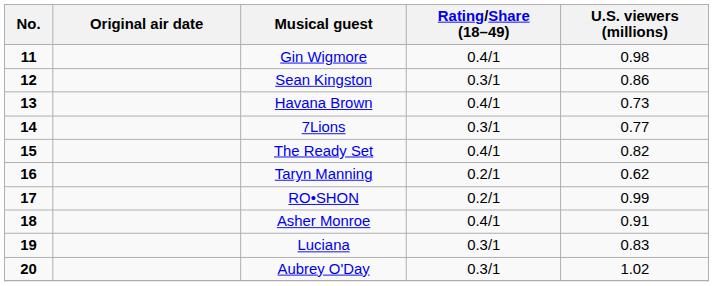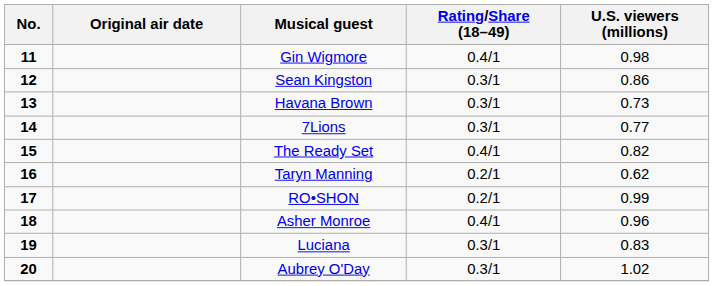Havana Brown | Rating/Share (18–49): 0.4/1 -> 0.3/1
Asher Monroe | U.S. viewers (millions): 0.91 -> 0.96
